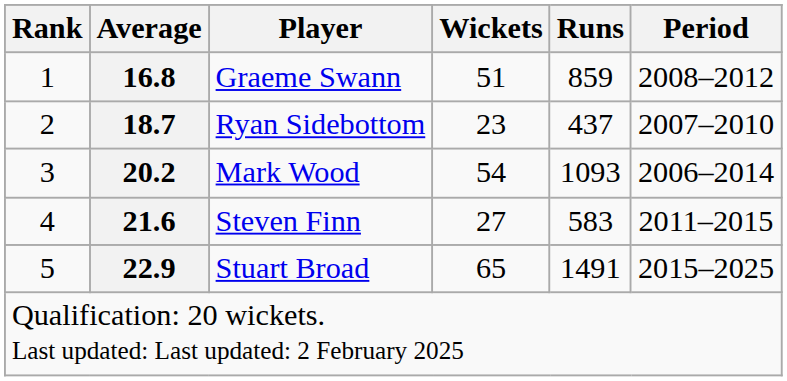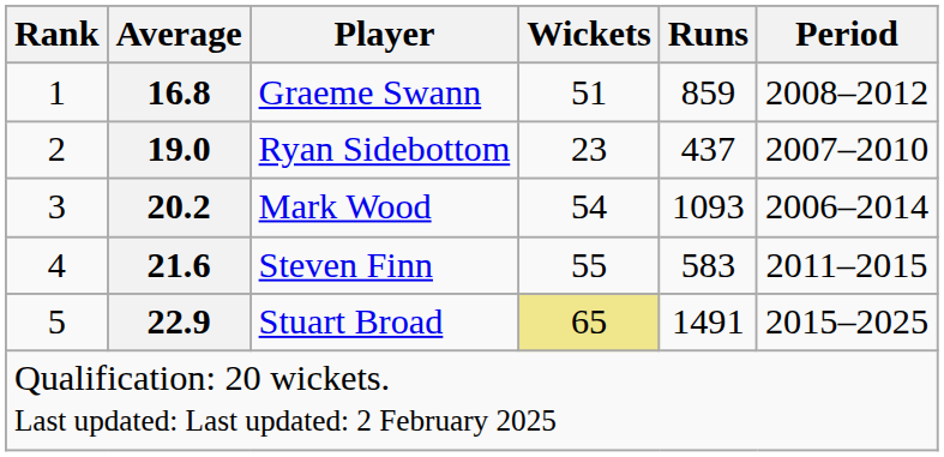Ryan Sidebottom | Average: 18.7 -> 19.0
Steven Finn | Wickets: 27 -> 55
Stuart Broad | Wickets: no background -> khaki background
